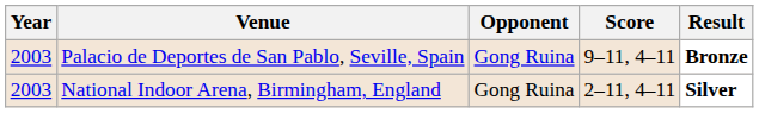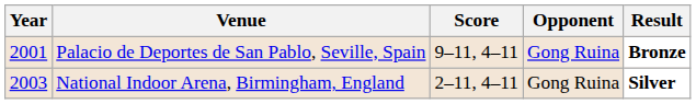columns swapped: Opponent <-> Score
Palacio de Deportes de San Pablo, Seville, Spain | Year: 2003 -> 2001
